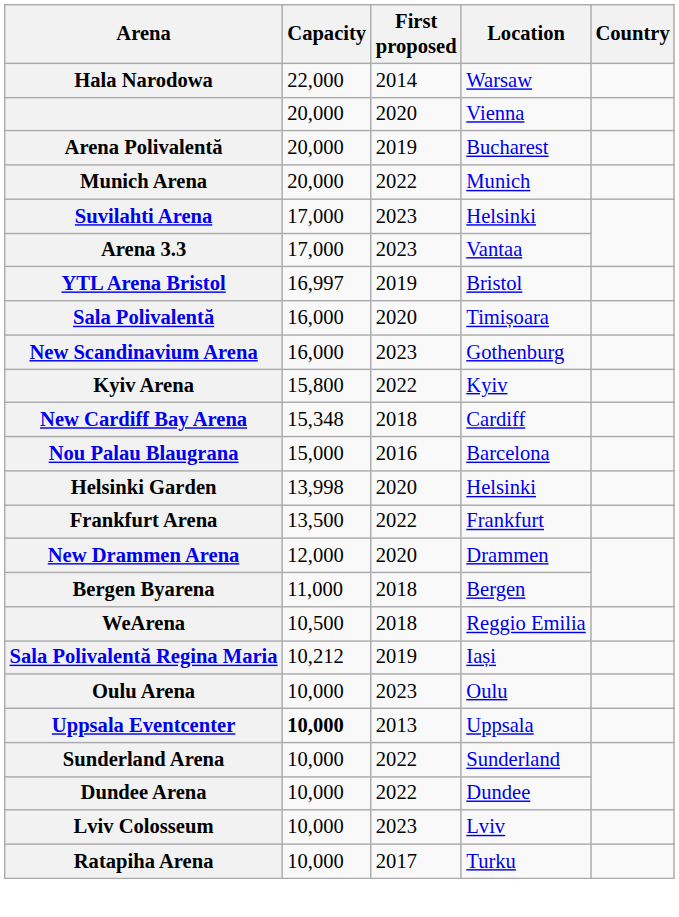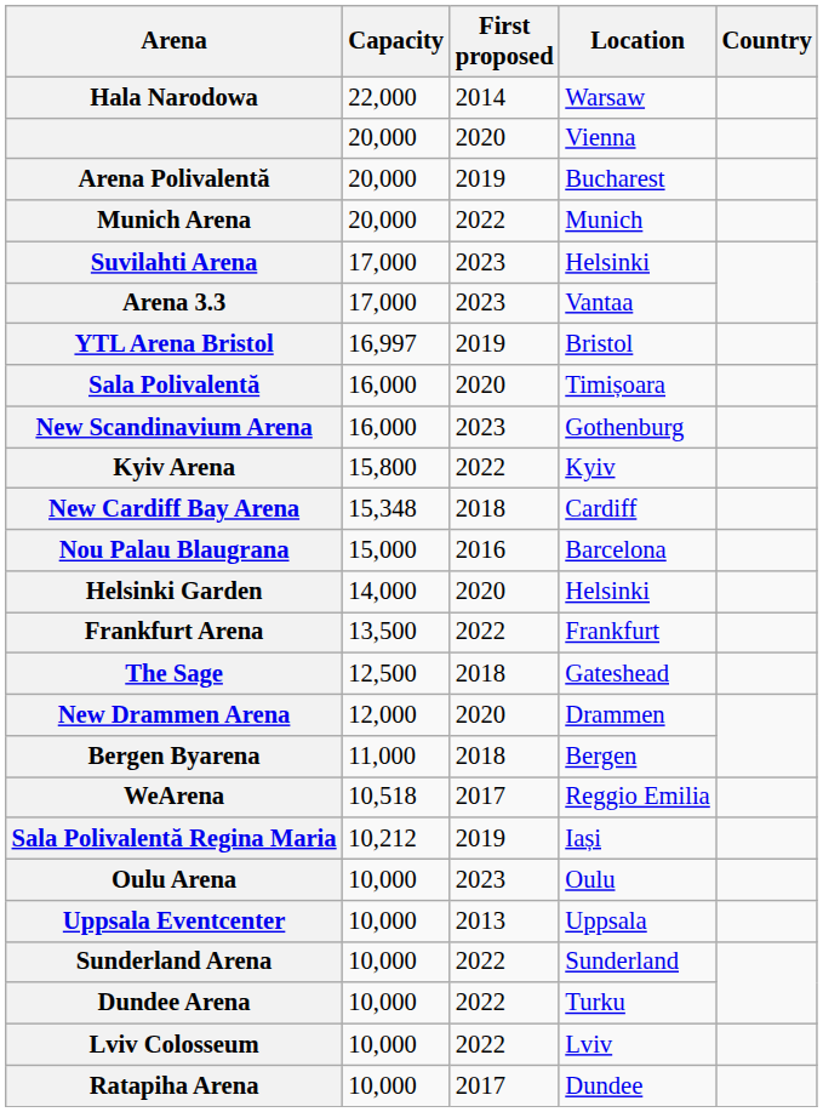Helsinki Garden | Capacity: 13,998 -> 14,000
+ row: The Sage | 12,500 | 2018 | Gateshead
WeArena | Capacity: 10,500 -> 10,518
WeArena | First proposed: 2018 -> 2017
Uppsala Eventcenter | Capacity: bold -> normal
Dundee Arena | Location: Dundee -> Turku
Lviv Colosseum | First proposed: 2023 -> 2022
Ratapiha Arena | Location: Turku -> Dundee
